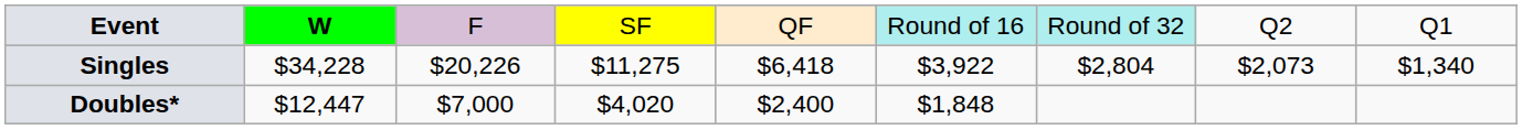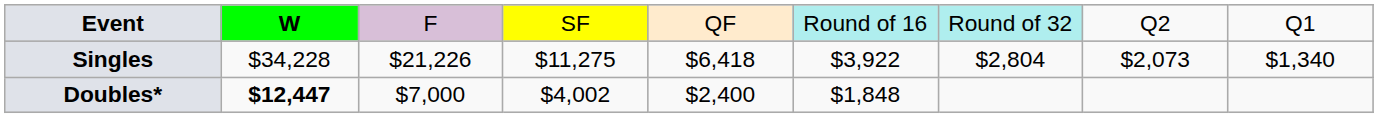Singles | column 3: $20,226 -> $21,226
Doubles* | column 2: normal -> bold
Doubles* | column 4: $4,020 -> $4,002
